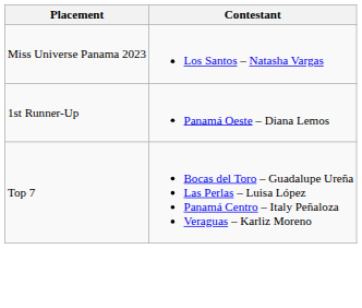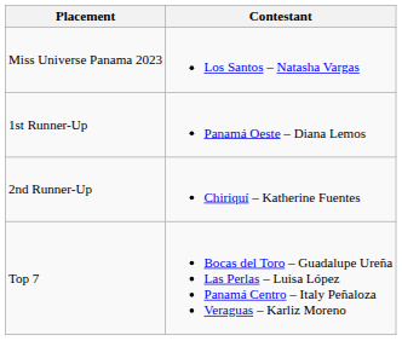+ row: 2nd Runner-Up | Chiriquí – Katherine Fuentes
